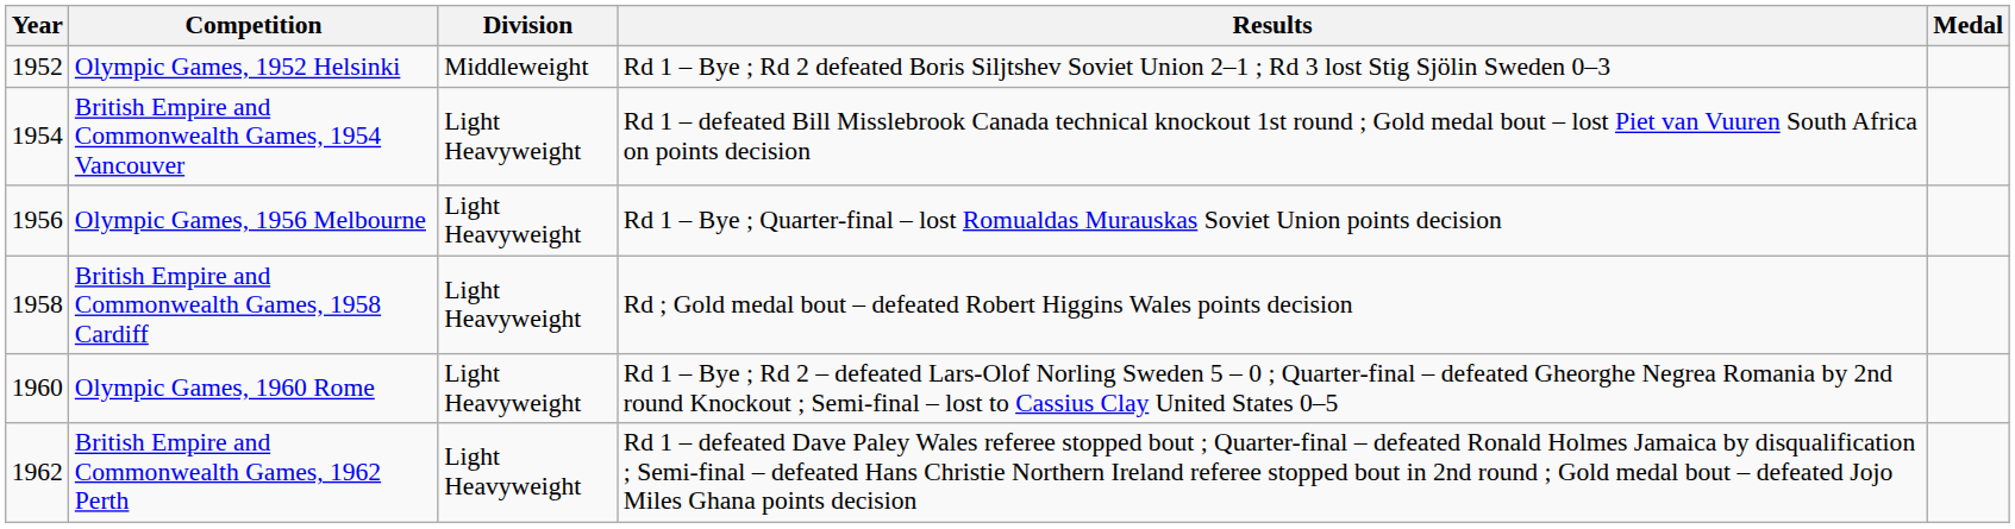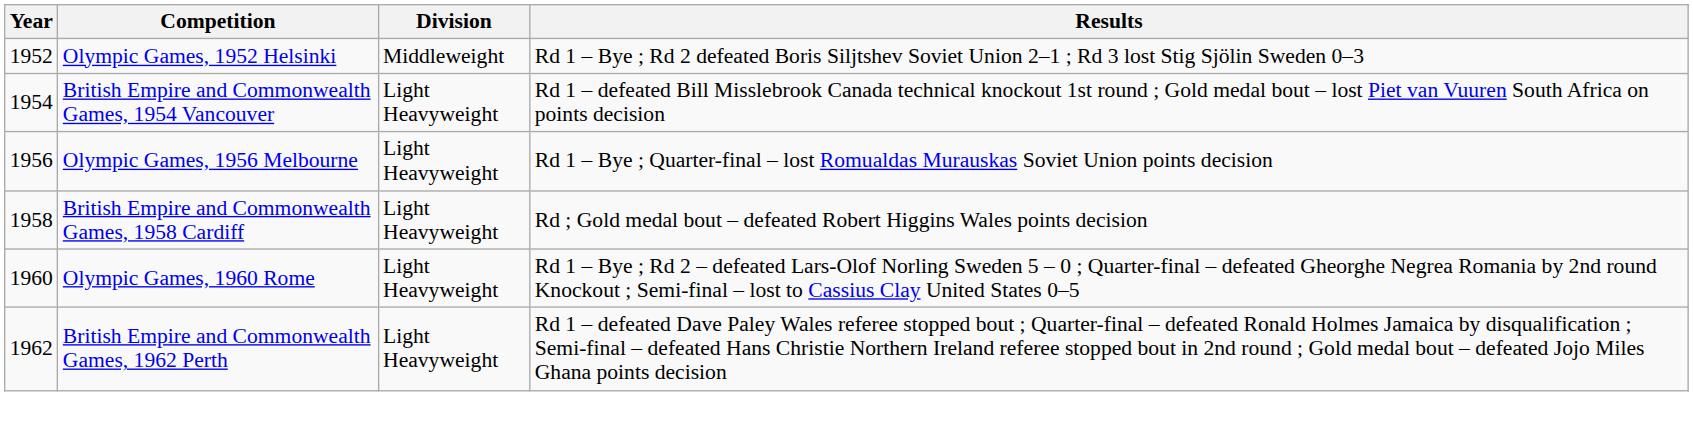- column: Medal
